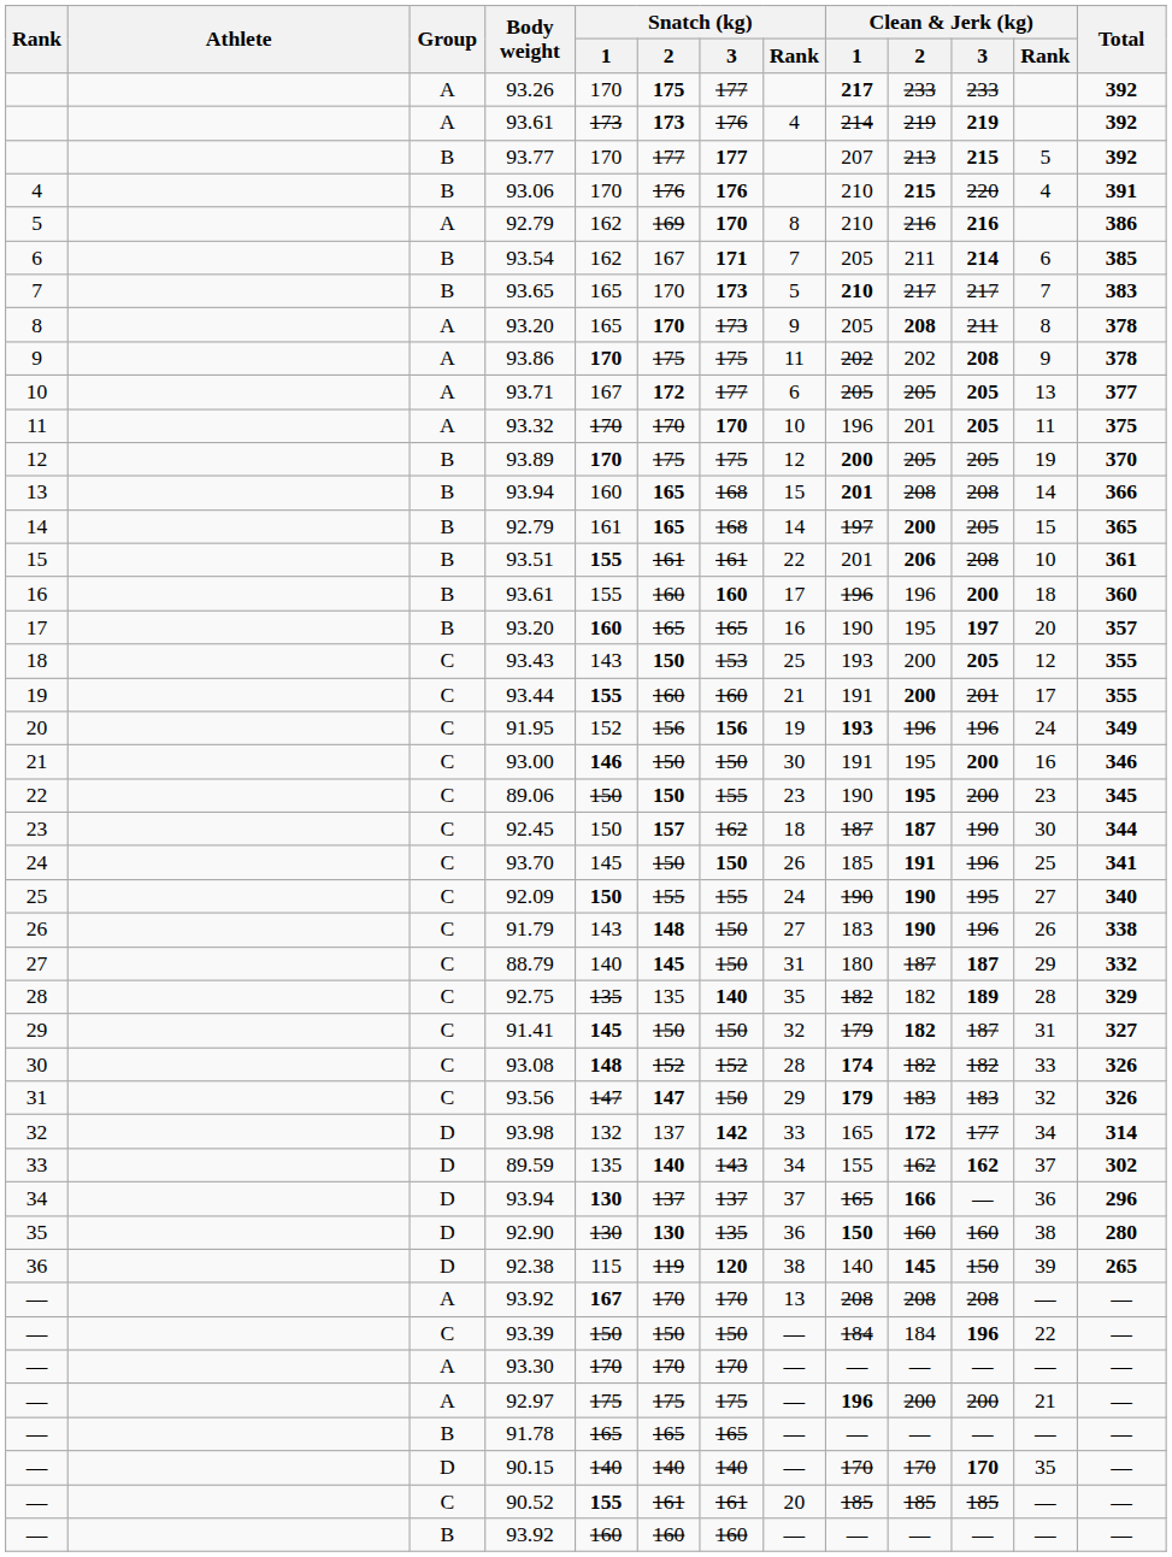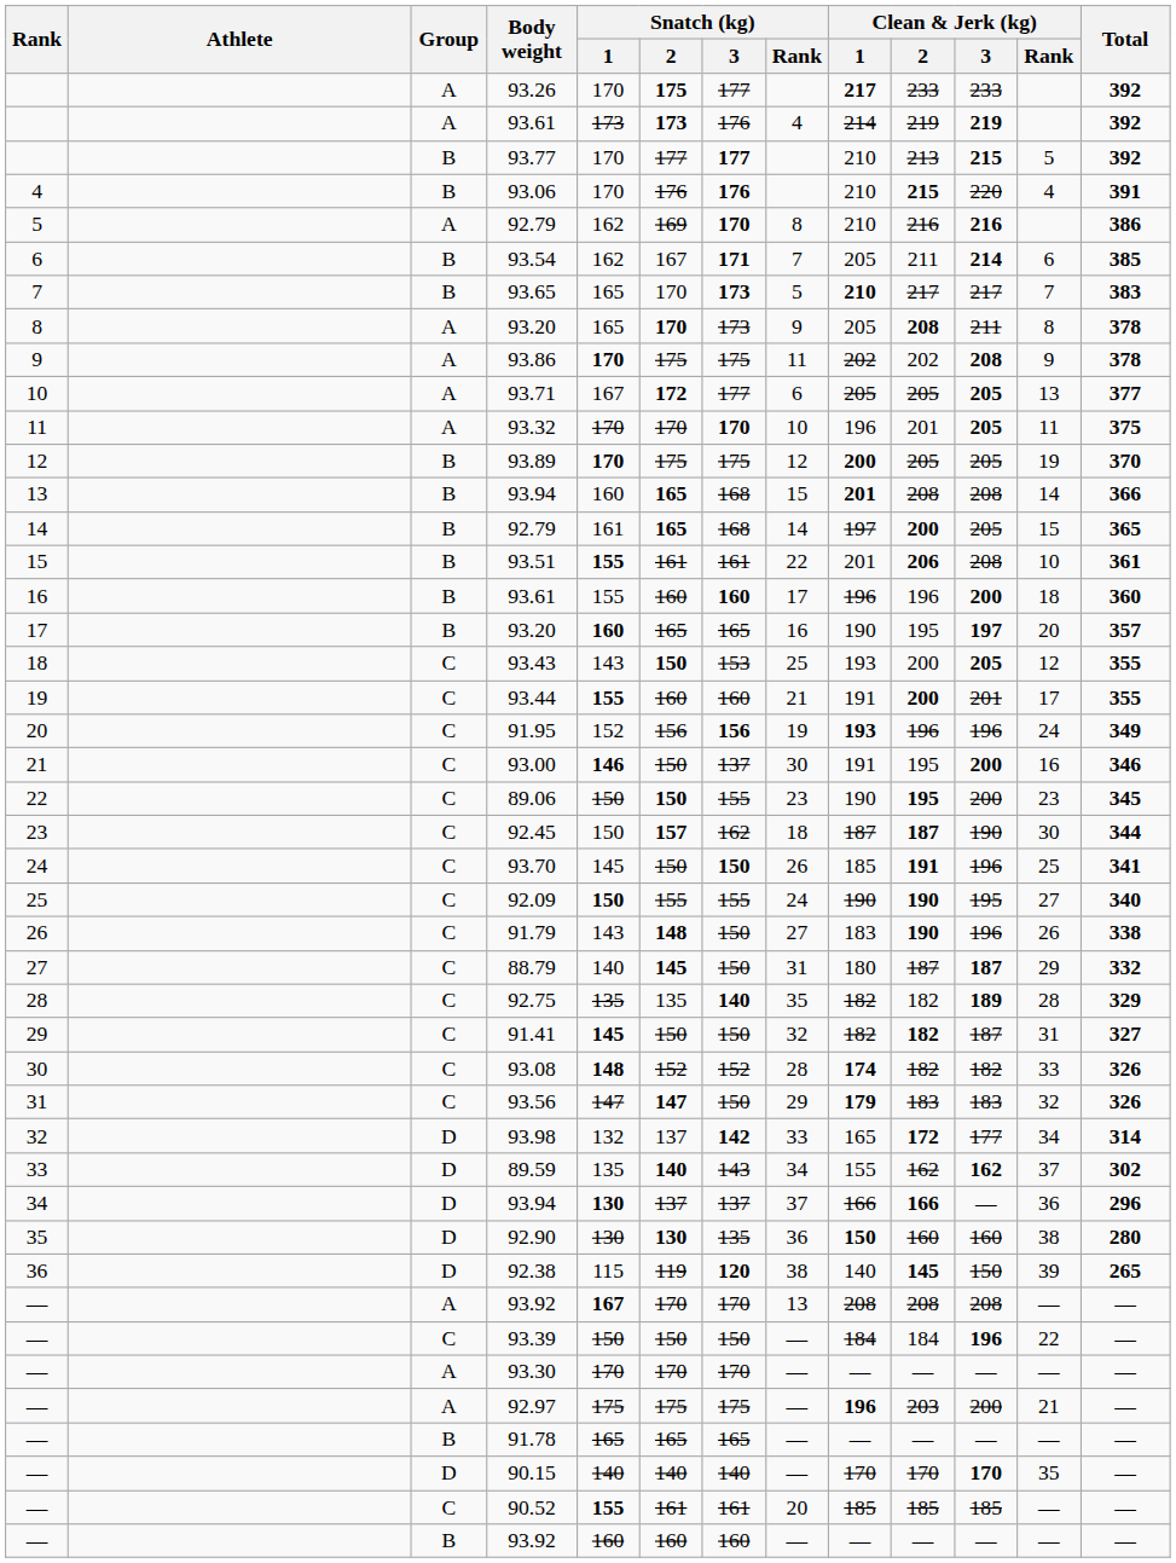93.77 | Clean & Jerk (kg) / 1: 207 -> 210
93.00 | Snatch (kg) / 3: 150 -> 137
91.41 | Clean & Jerk (kg) / 1: 179 -> 182
D / 93.94 | Clean & Jerk (kg) / 1: 165 -> 166
92.97 | Clean & Jerk (kg) / 2: 200 -> 203
